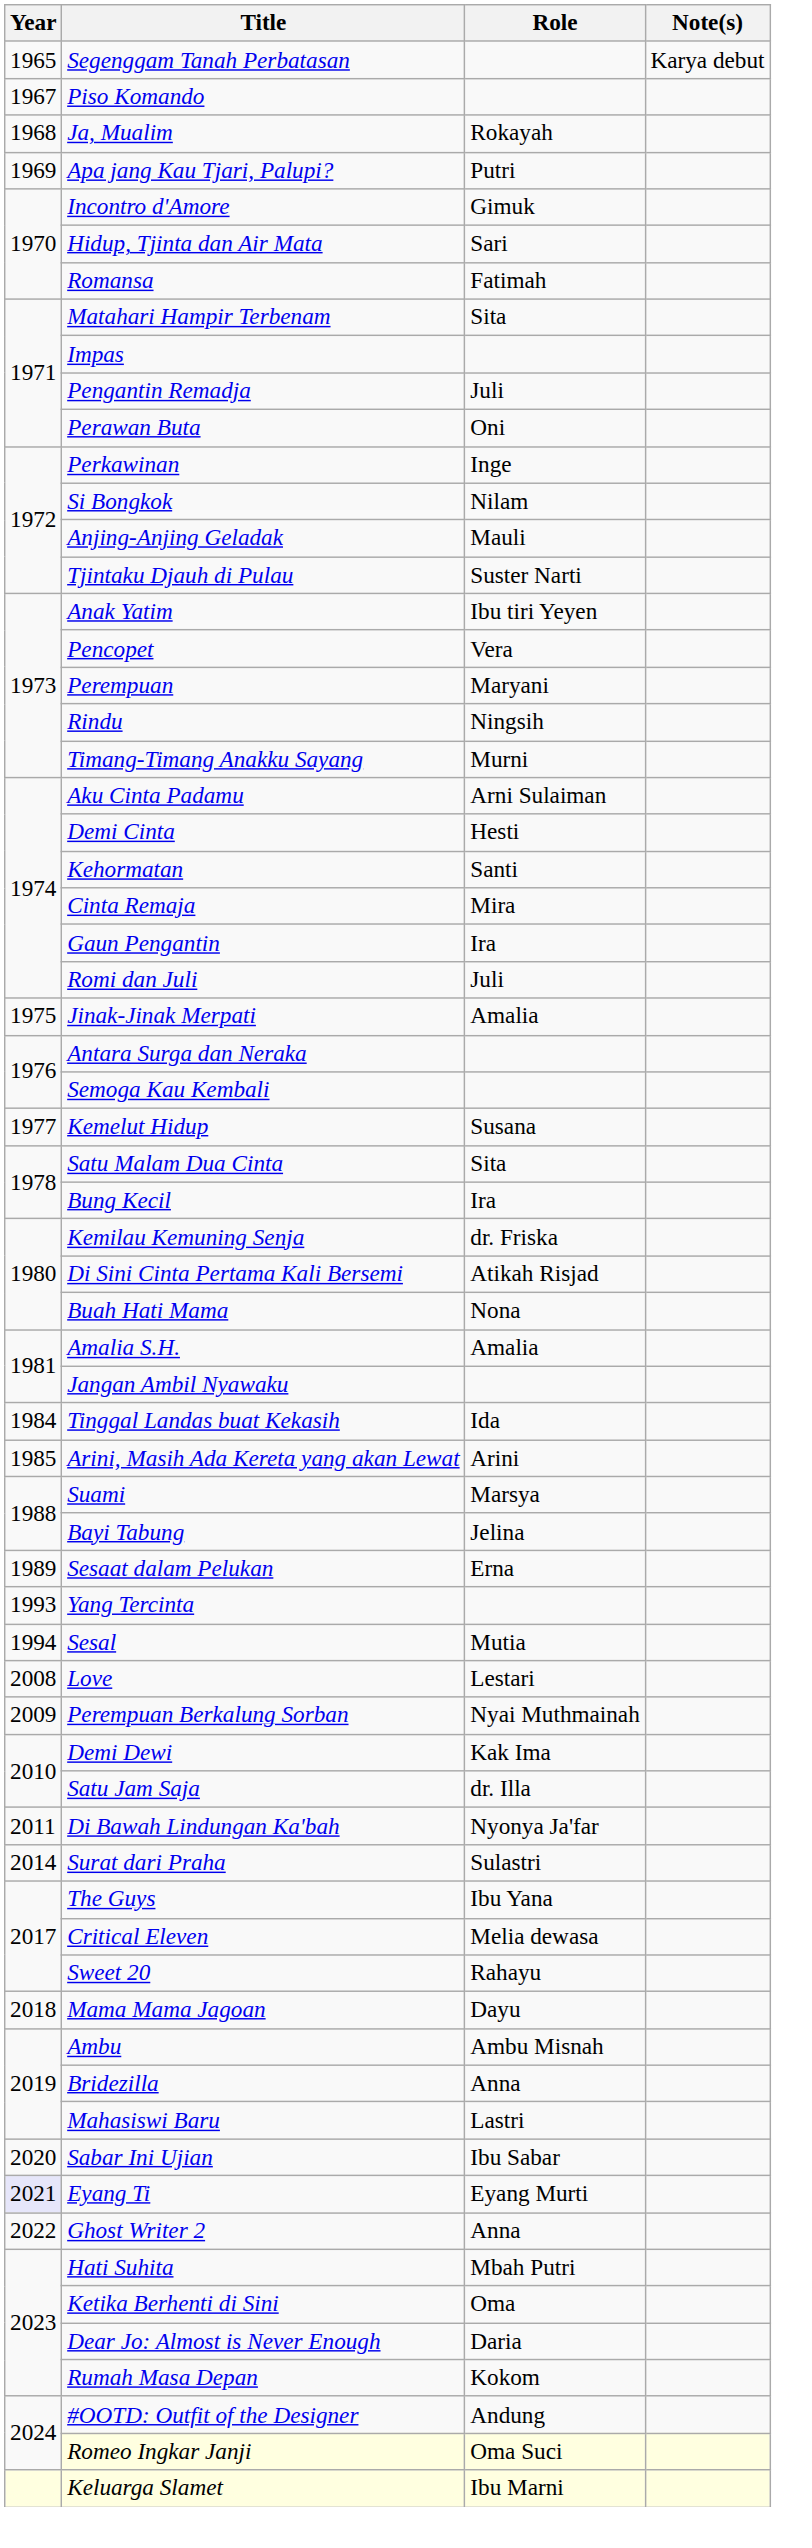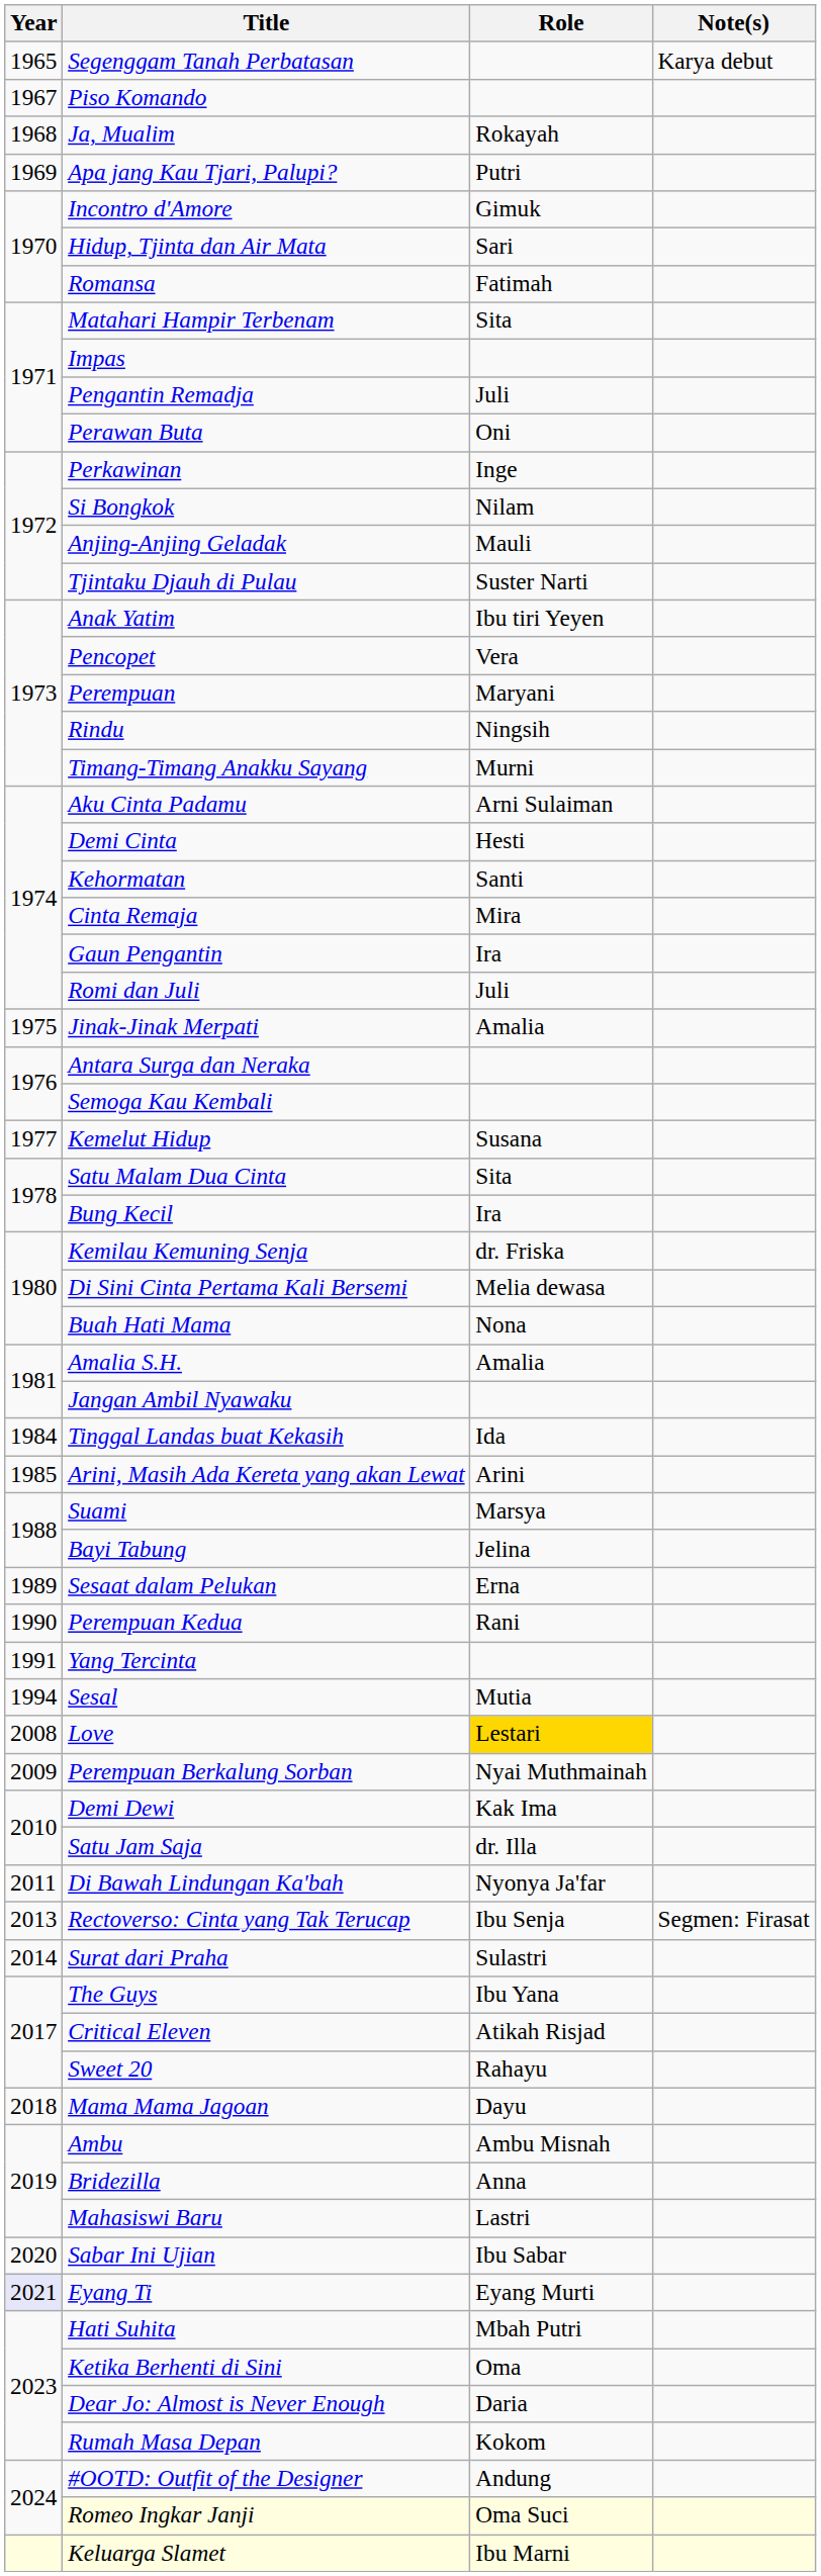Di Sini Cinta Pertama Kali Bersemi | Role: Atikah Risjad -> Melia dewasa
+ row: 1990 | Perempuan Kedua | Rani
Yang Tercinta | Year: 1993 -> 1991
Love | Role: no background -> gold background
+ row: 2013 | Rectoverso: Cinta yang Tak Terucap | Ibu Senja | Segmen: Firasat
Critical Eleven | Role: Melia dewasa -> Atikah Risjad
- row: 2022 | Ghost Writer 2 | Anna
